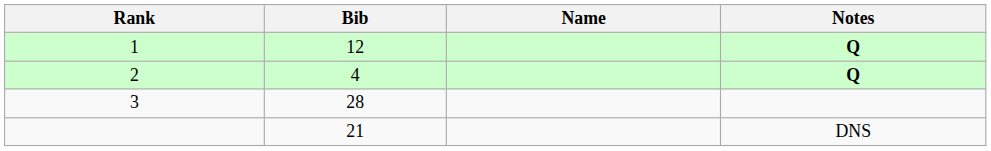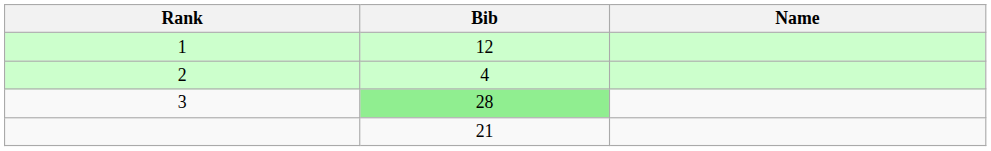- column: Notes | Q | Q | DNS
3 | Bib: no background -> lightgreen background
